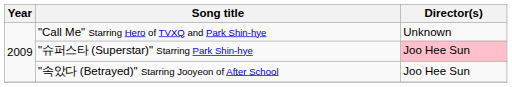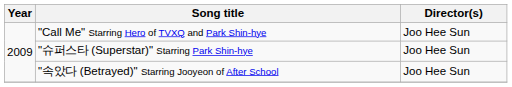"Call Me" Starring Hero of TVXQ and Park Shin-hye | Director(s): Unknown -> Joo Hee Sun
"슈퍼스타 (Superstar)" Starring Park Shin-hye | Director(s): pink background -> no background
